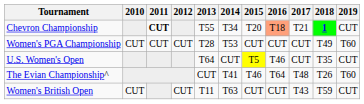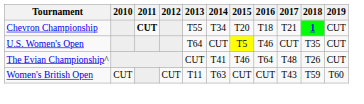Chevron Championship | 2016: lightsalmon background -> no background
- row: Women's PGA Championship | CUT | CUT | CUT | T28 | T53 | CUT | CUT | CUT | T49 | T60
The Evian Championship^ | 2019: T60 -> CUT
Women's British Open | 2019: CUT -> T60
